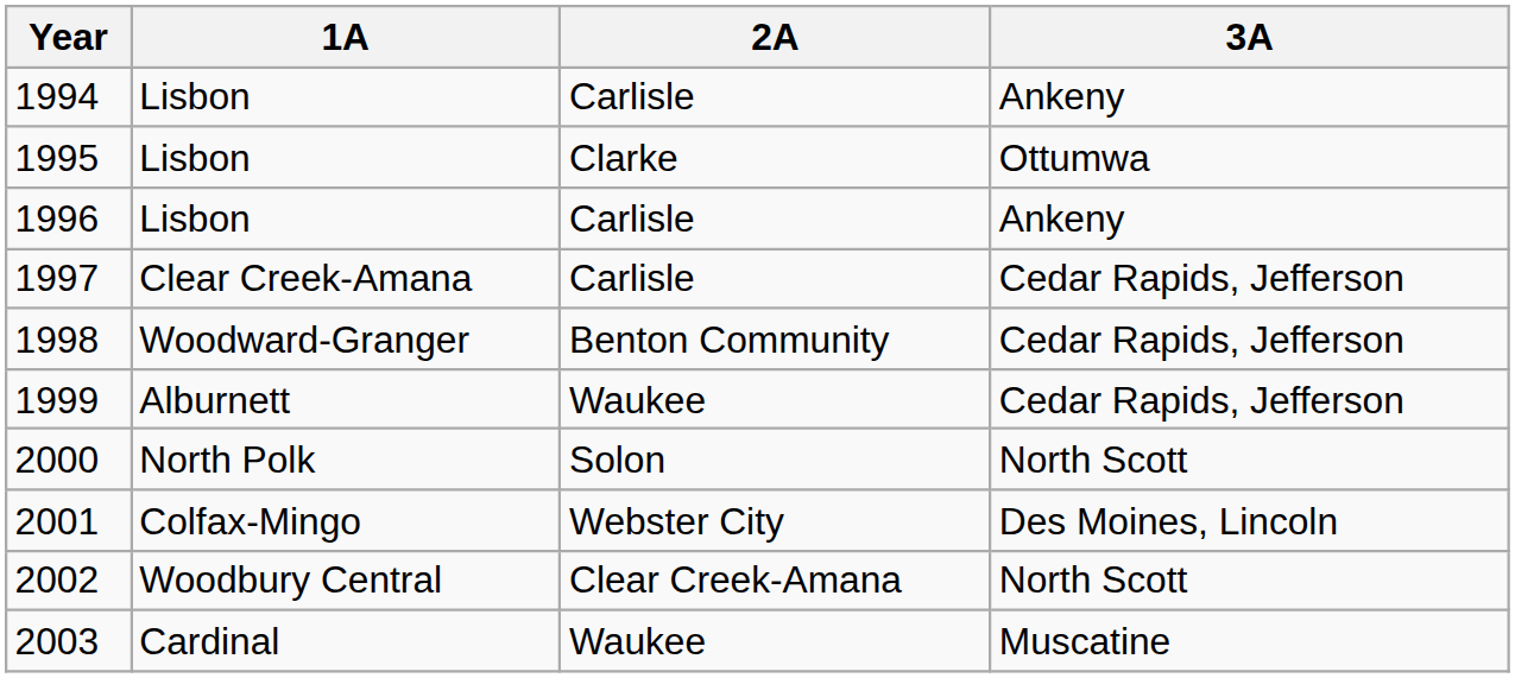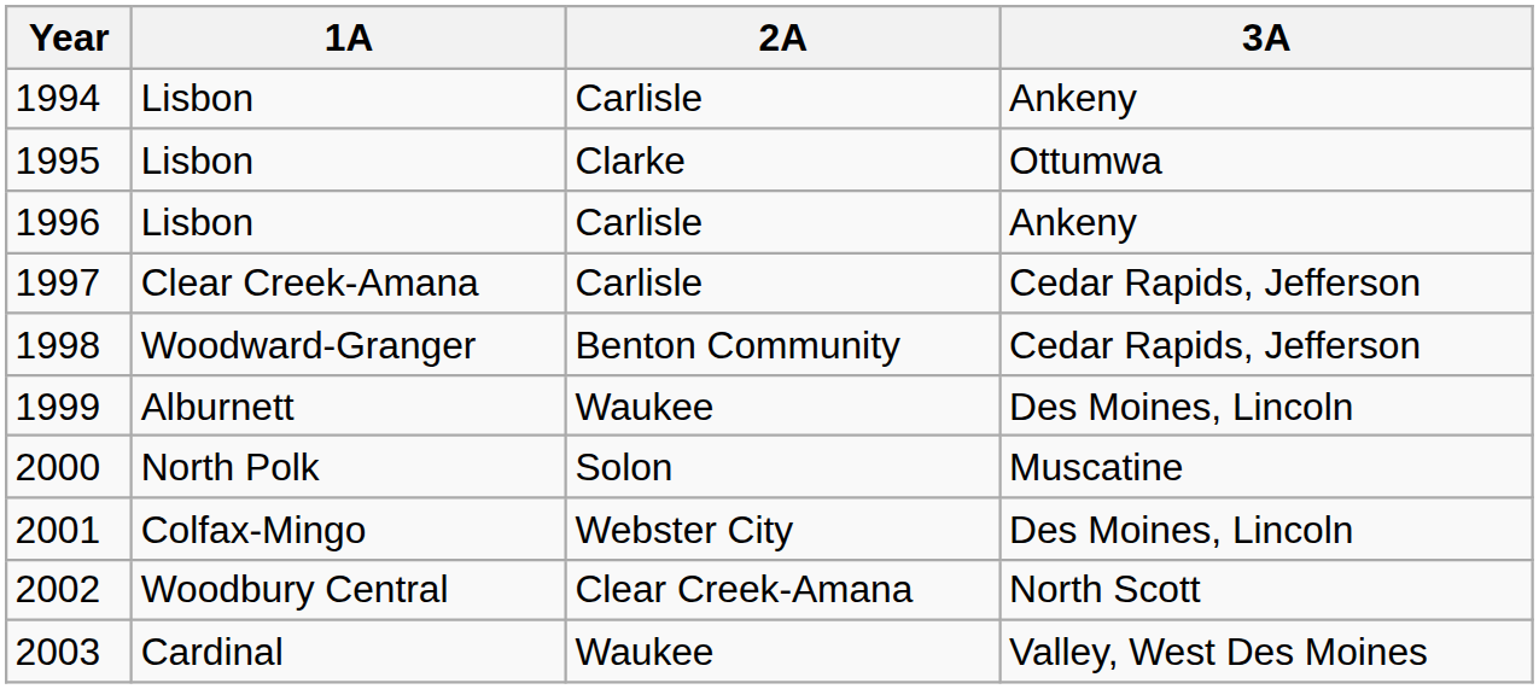1999 | 3A: Cedar Rapids, Jefferson -> Des Moines, Lincoln
2000 | 3A: North Scott -> Muscatine
2003 | 3A: Muscatine -> Valley, West Des Moines
